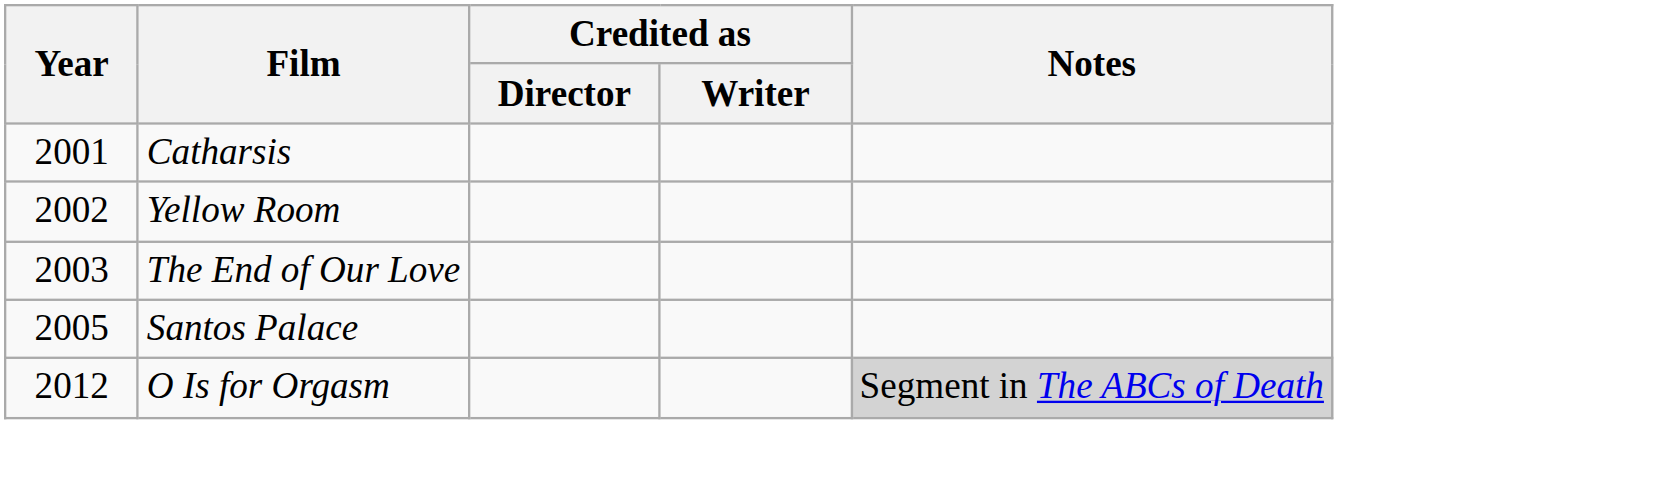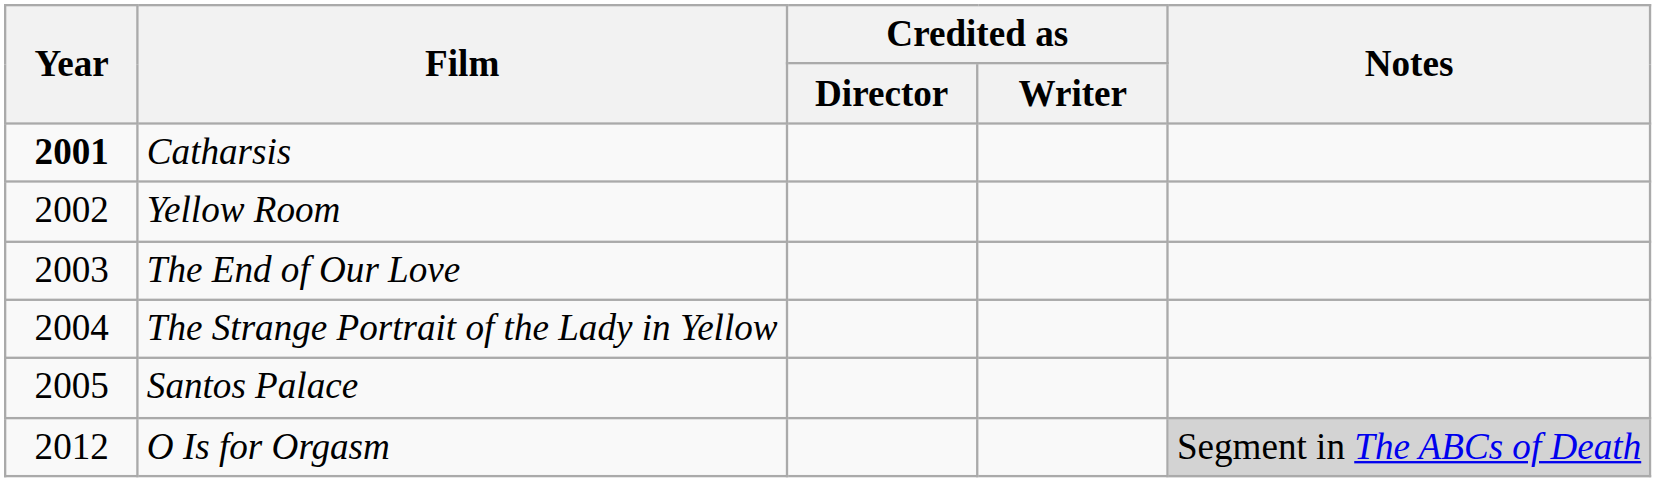Catharsis | Year: normal -> bold
+ row: 2004 | The Strange Portrait of the Lady in Yellow
